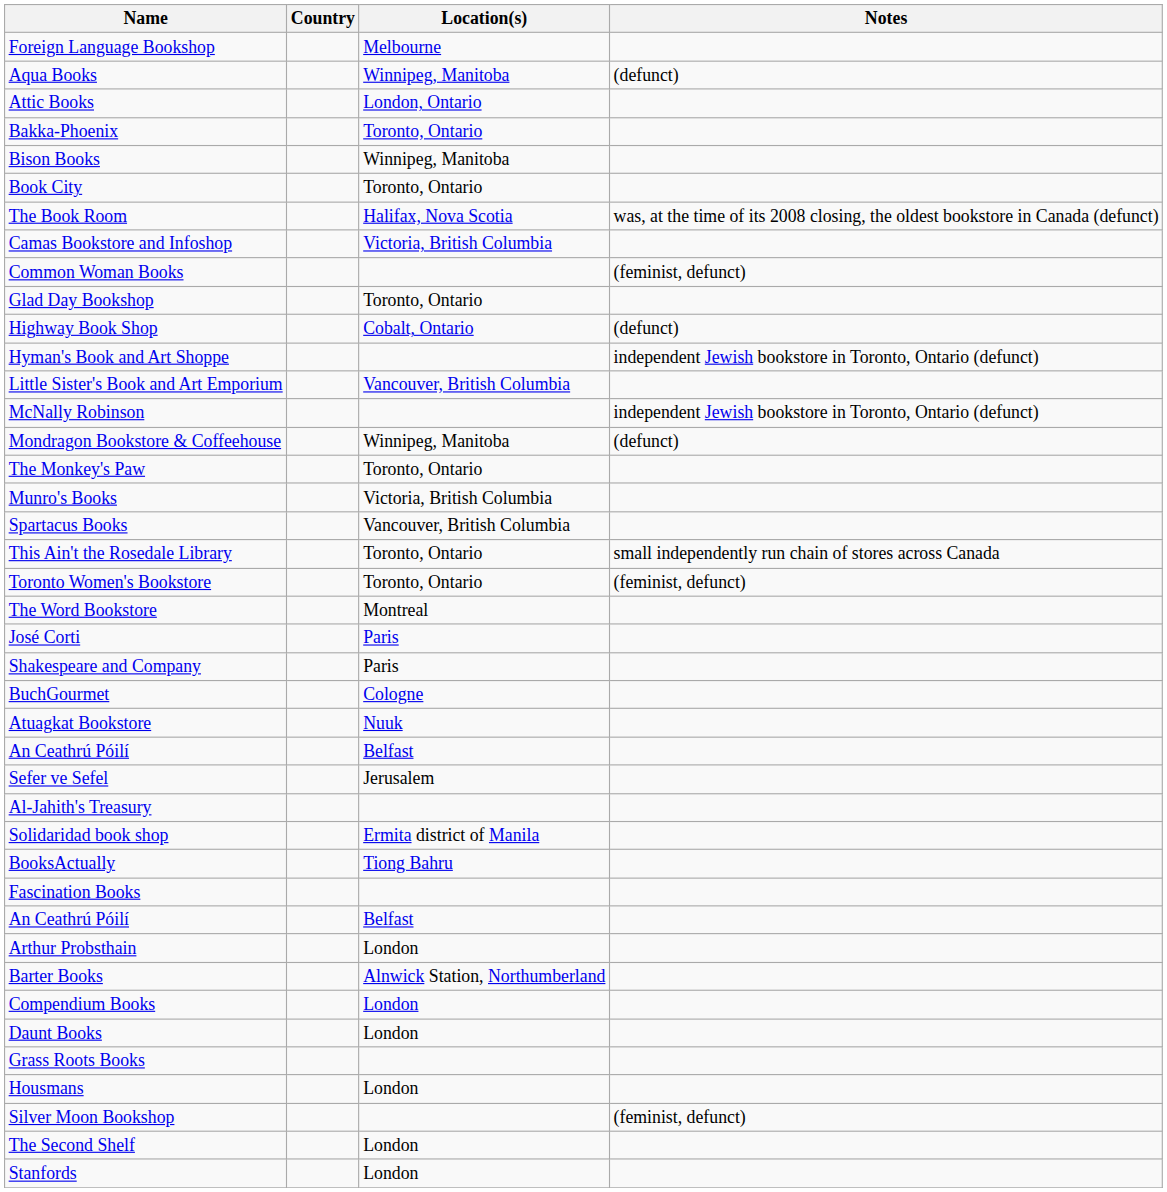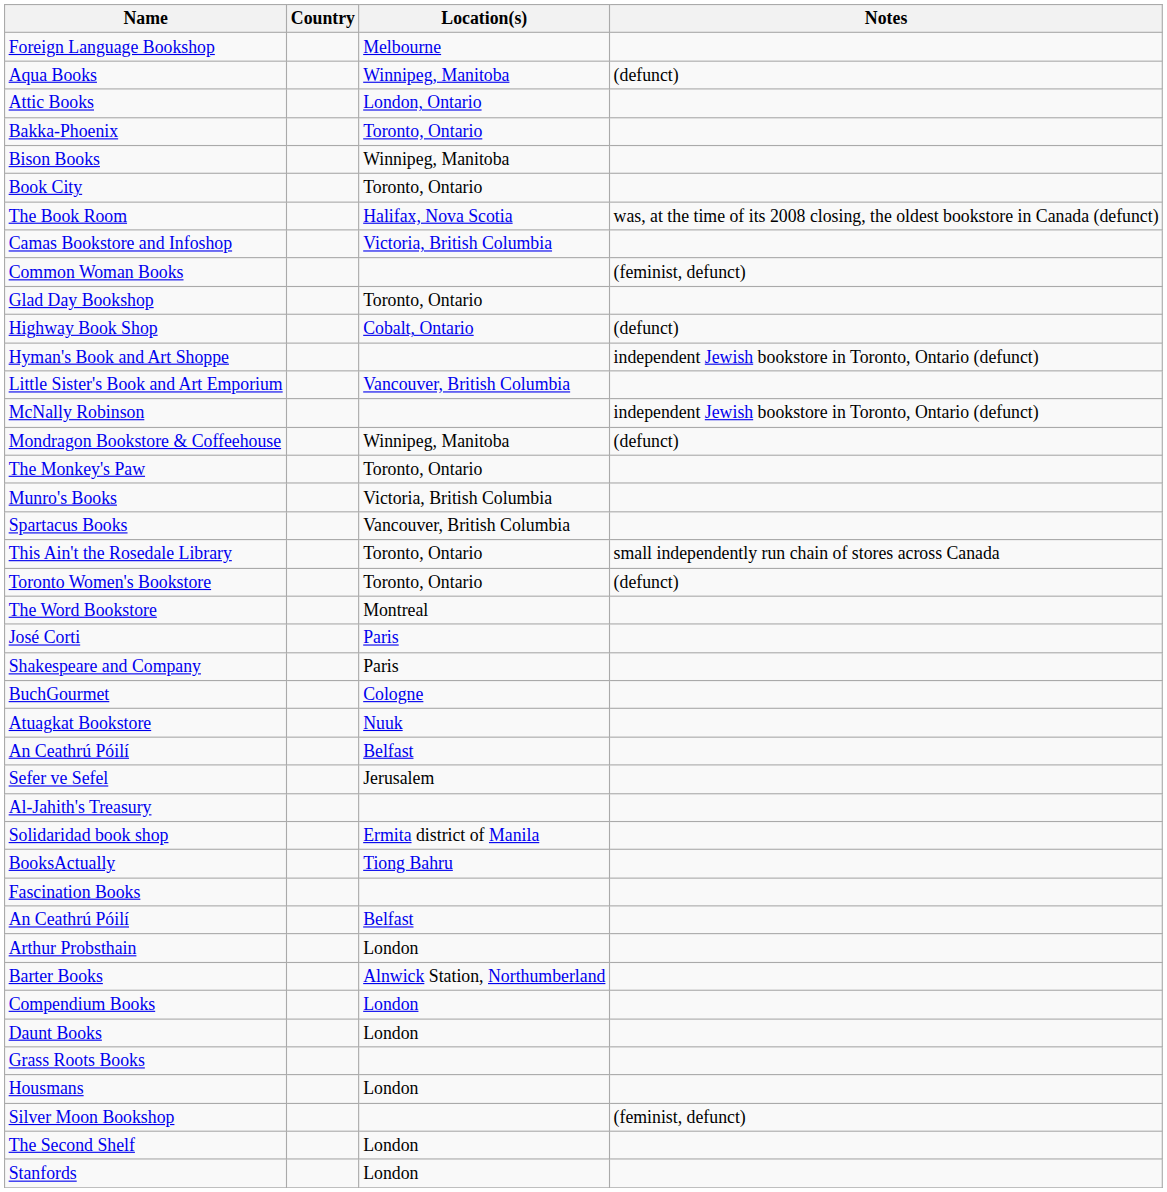Toronto Women's Bookstore | Notes: (feminist, defunct) -> (defunct)
